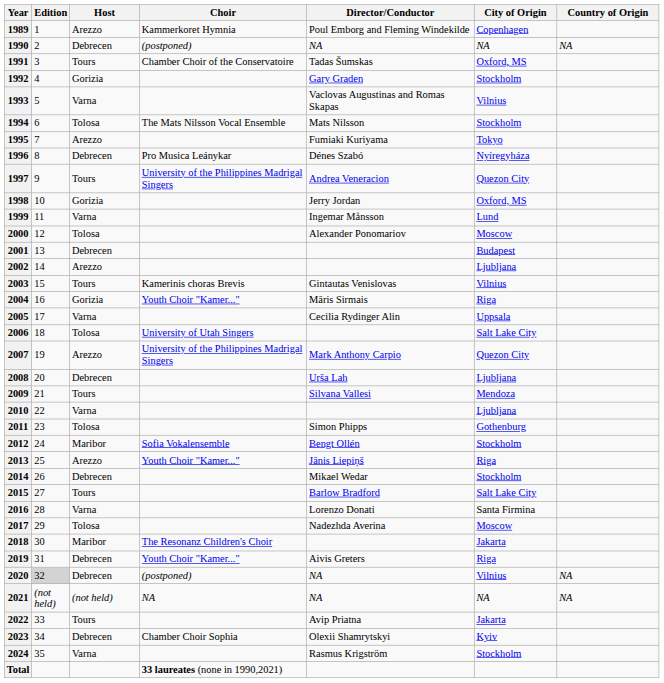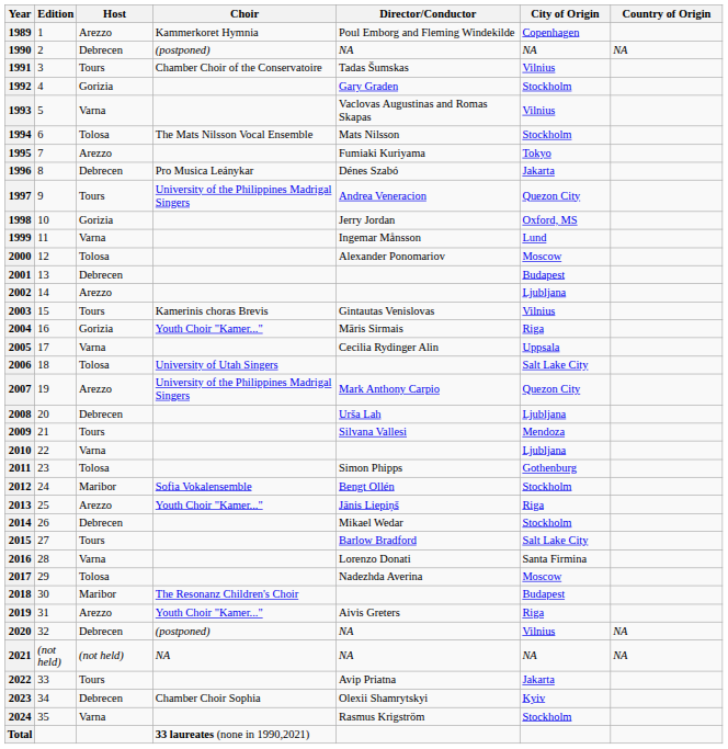1991 | City of Origin: Oxford, MS -> Vilnius
1996 | City of Origin: Nyíregyháza -> Jakarta
2018 | City of Origin: Jakarta -> Budapest
2019 | Host: Debrecen -> Arezzo
2020 | Edition: lightgrey background -> no background
